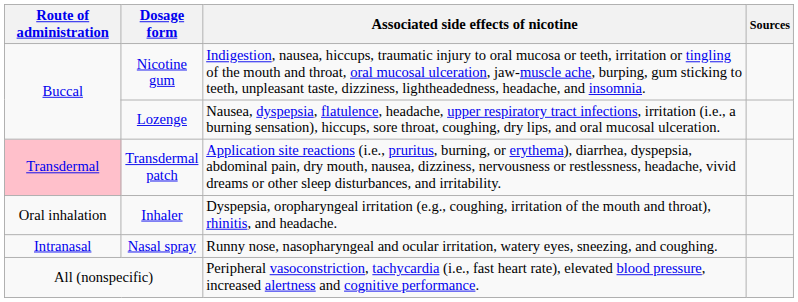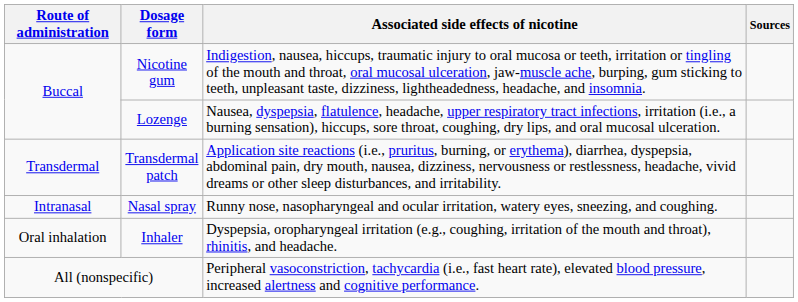Transdermal patch | Route of administration: pink background -> no background
rows swapped: Nasal spray <-> Inhaler
